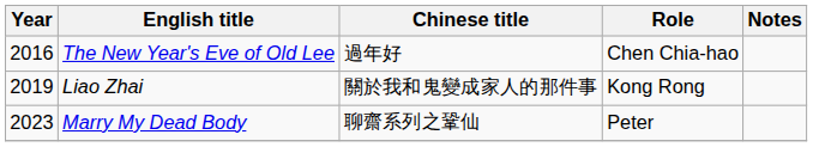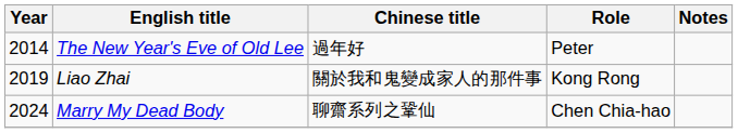The New Year's Eve of Old Lee | Year: 2016 -> 2014
The New Year's Eve of Old Lee | Role: Chen Chia-hao -> Peter
Marry My Dead Body | Year: 2023 -> 2024
Marry My Dead Body | Role: Peter -> Chen Chia-hao
